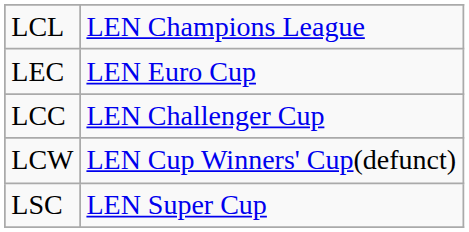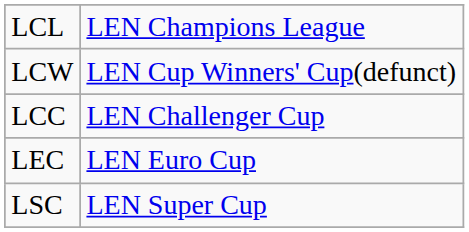rows swapped: LEC <-> LCW
